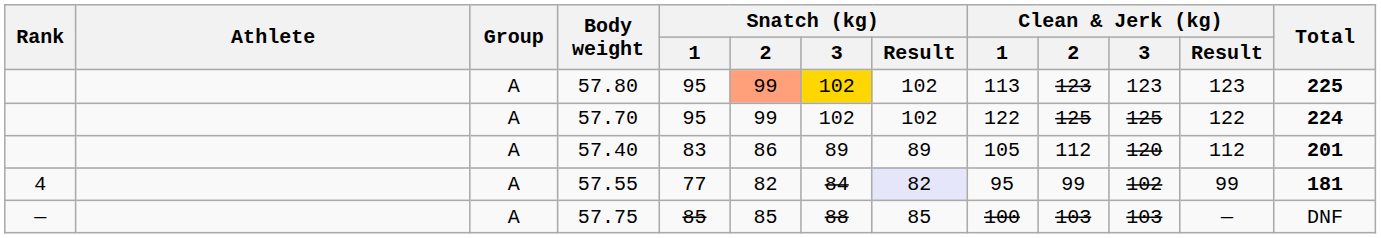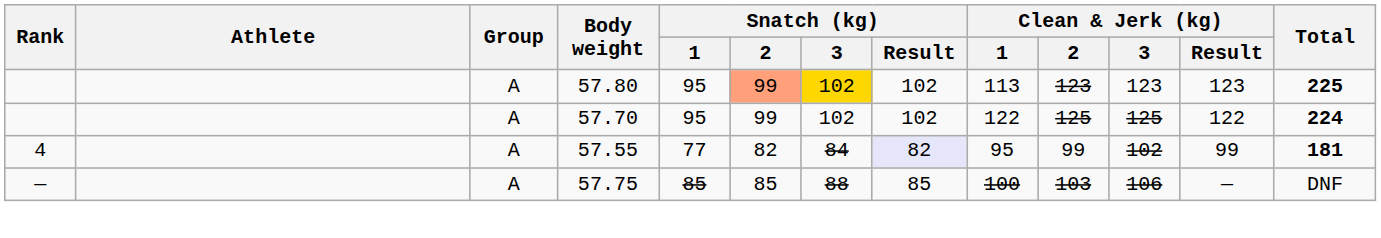- row: A | 57.40 | 83 | 86 | 89 | 89 | 105 | 112 | 120 | 112 | 201
57.75 | Clean & Jerk (kg) / 3: 103 -> 106
